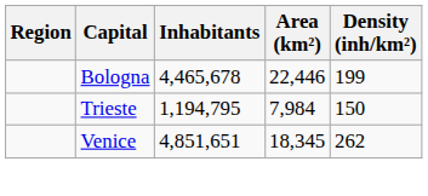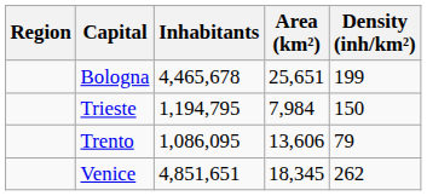Bologna | Area (km²): 22,446 -> 25,651
+ row: Trento | 1,086,095 | 13,606 | 79
